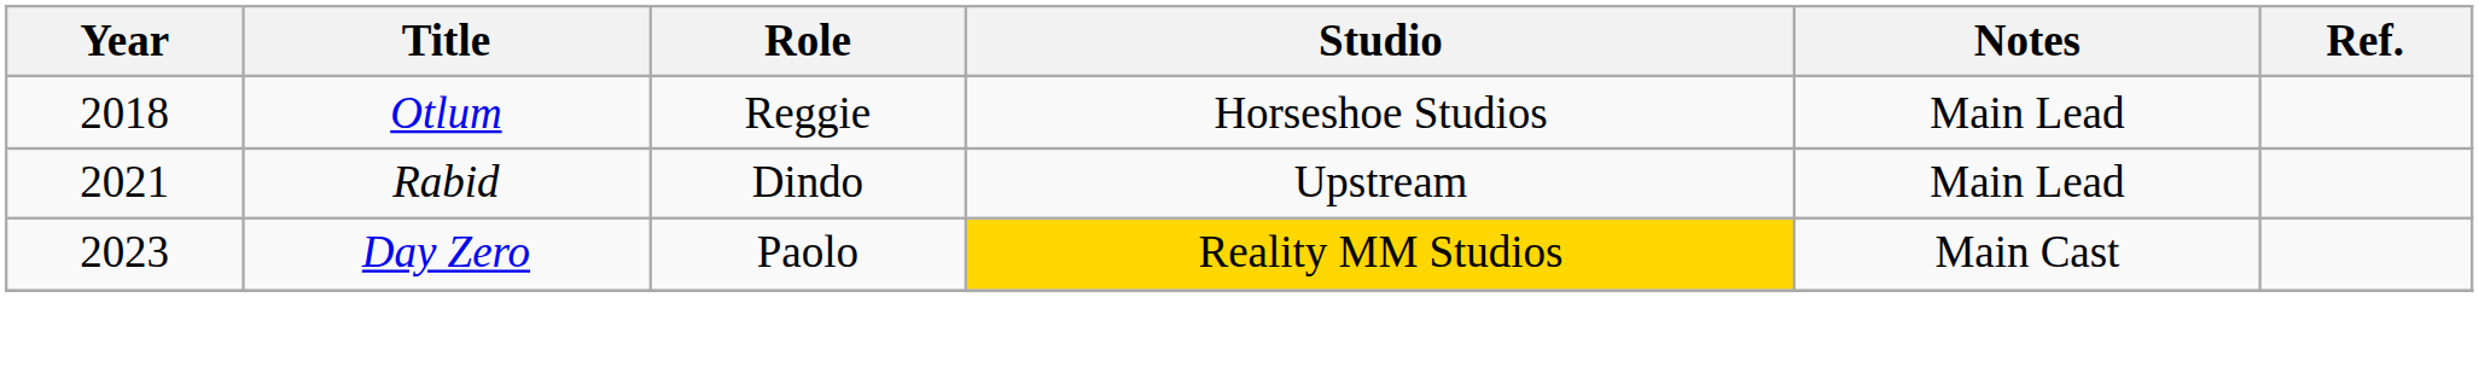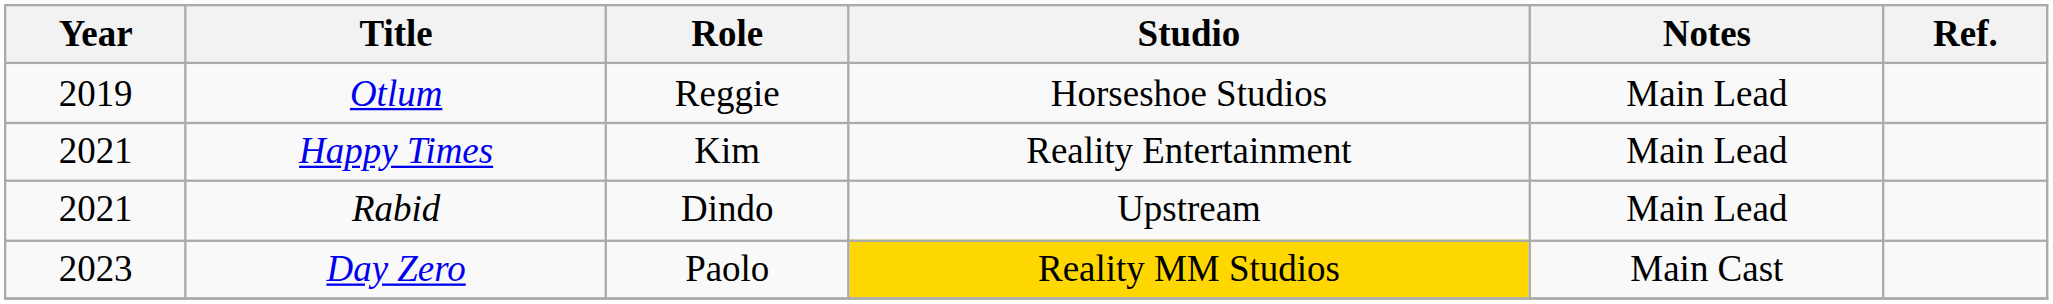Otlum | Year: 2018 -> 2019
+ row: 2021 | Happy Times | Kim | Reality Entertainment | Main Lead
